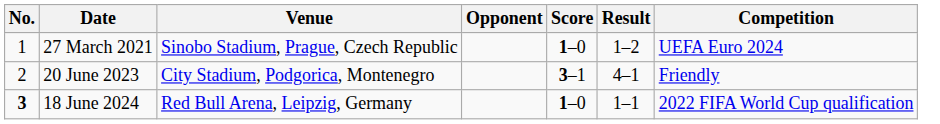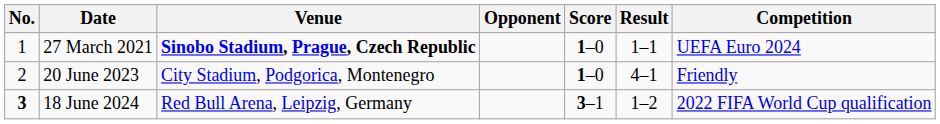27 March 2021 | Venue: normal -> bold
27 March 2021 | Result: 1–2 -> 1–1
20 June 2023 | Score: 3–1 -> 1–0
18 June 2024 | Score: 1–0 -> 3–1
18 June 2024 | Result: 1–1 -> 1–2
